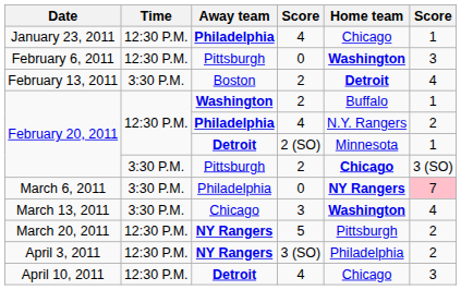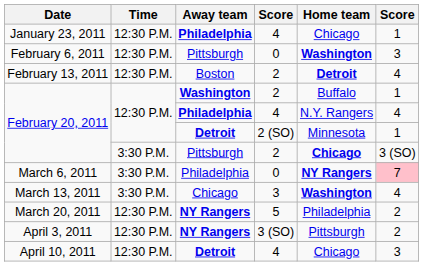February 13, 2011 | Time: 3:30 P.M. -> 12:30 P.M.
February 20, 2011 / Philadelphia | column 6: 2 -> 4
March 20, 2011 | Home team: Pittsburgh -> Philadelphia
April 3, 2011 | Home team: Philadelphia -> Pittsburgh
